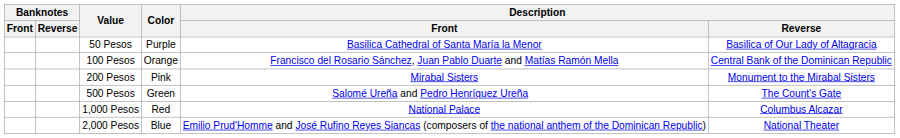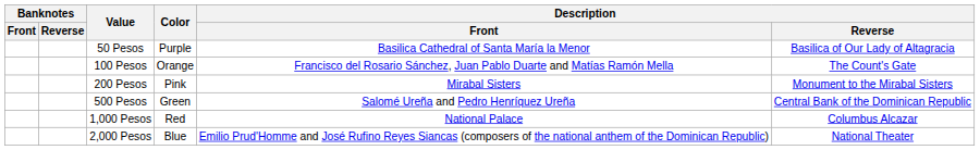100 Pesos | Description / Reverse: Central Bank of the Dominican Republic -> The Count's Gate
500 Pesos | Description / Reverse: The Count's Gate -> Central Bank of the Dominican Republic
